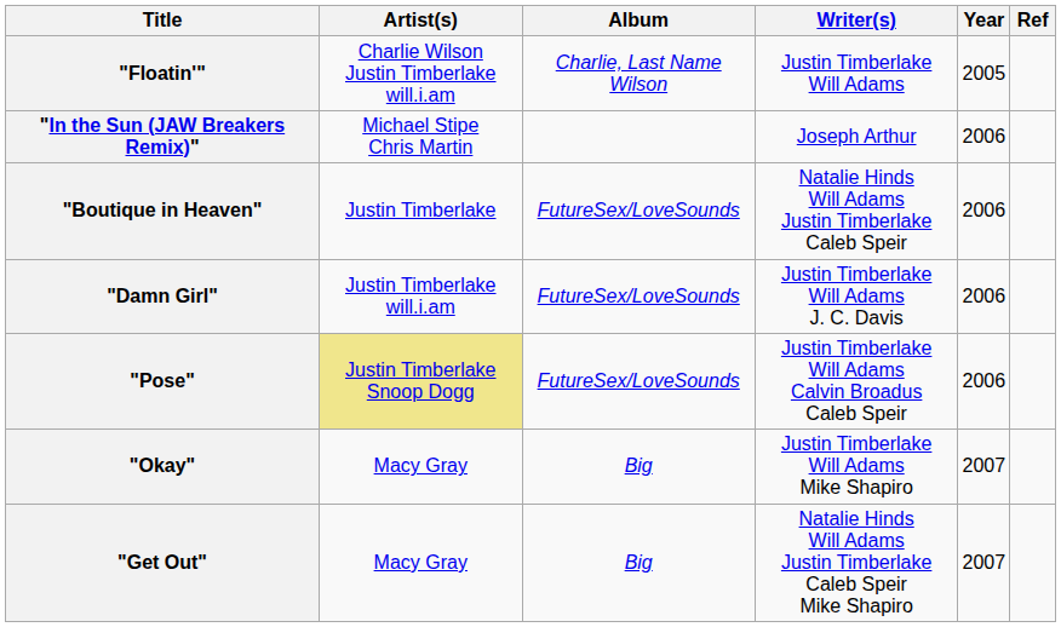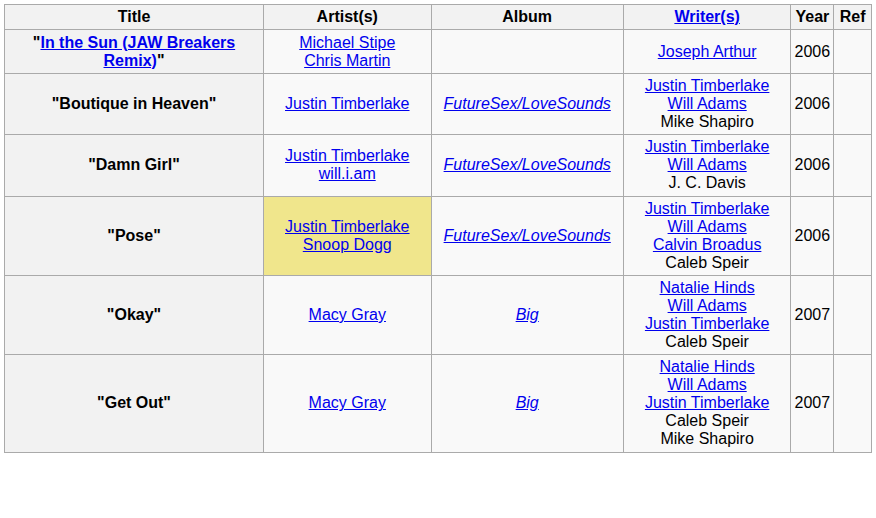- row: "Floatin'" | Charlie Wilson Justin Timberlake will.i.am | Charlie, Last Name Wilson | Justin Timberlake Will Adams | 2005
"Boutique in Heaven" | Writer(s): Natalie Hinds Will Adams Justin Timberlake Caleb Speir -> Justin Timberlake Will Adams Mike Shapiro
"Okay" | Writer(s): Justin Timberlake Will Adams Mike Shapiro -> Natalie Hinds Will Adams Justin Timberlake Caleb Speir
